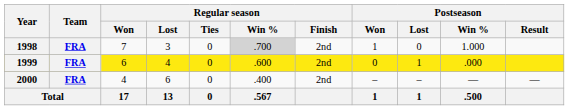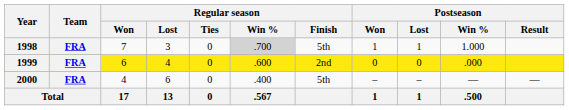1998 | Regular season / Finish: 2nd -> 5th
1998 | Postseason / Lost: 0 -> 1
1999 | Postseason / Lost: 1 -> 0
2000 | Regular season / Finish: 2nd -> 5th
